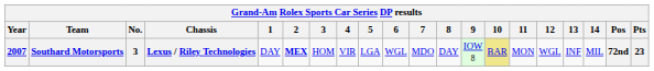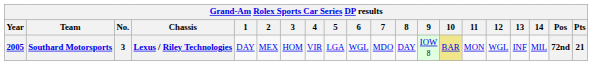Southard Motorsports | Year: 2007 -> 2005
Southard Motorsports | 2: bold -> normal
Southard Motorsports | Pts: 23 -> 21
